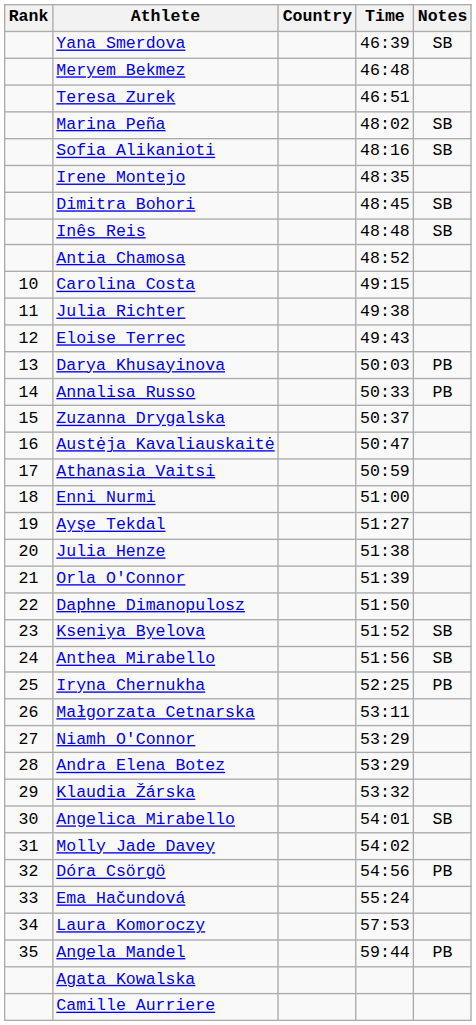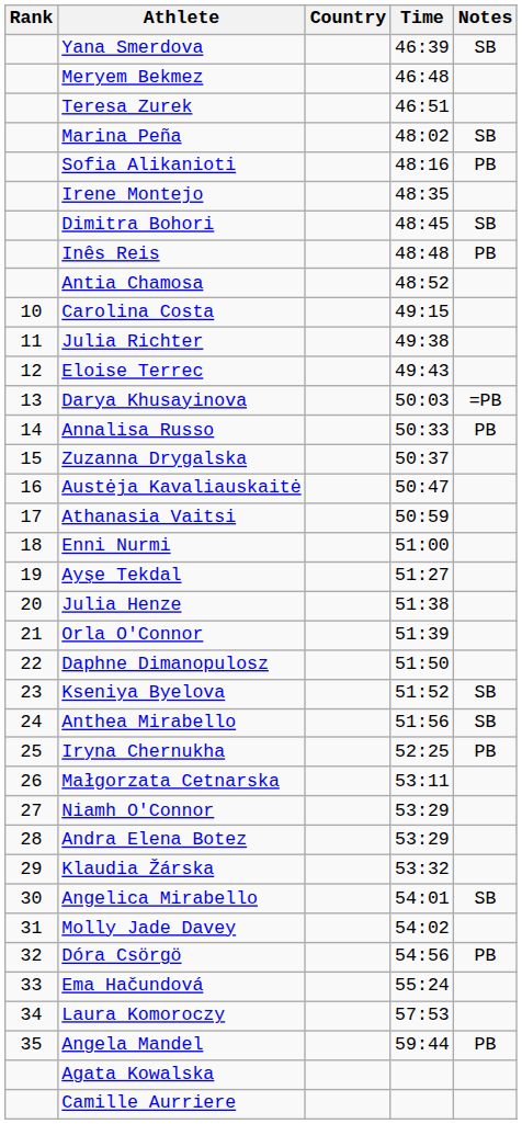Sofia Alikanioti | Notes: SB -> PB
Inês Reis | Notes: SB -> PB
Darya Khusayinova | Notes: PB -> =PB
